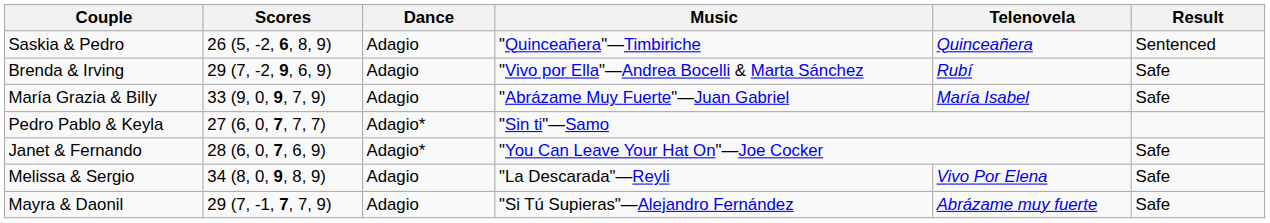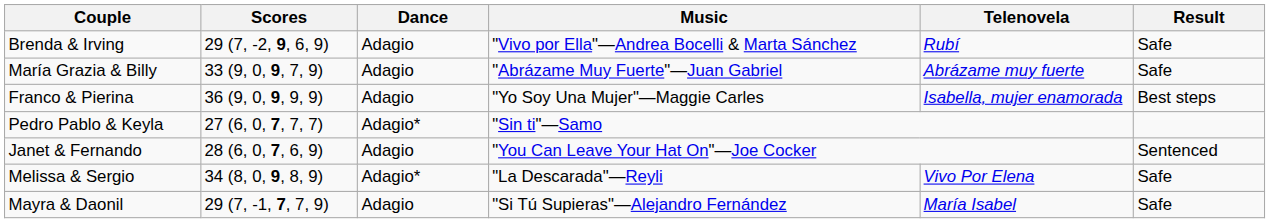- row: Saskia & Pedro | 26 (5, -2, 6, 8, 9) | Adagio | "Quinceañera"—Timbiriche | Quinceañera | Sentenced
María Grazia & Billy | Telenovela: María Isabel -> Abrázame muy fuerte
+ row: Franco & Pierina | 36 (9, 0, 9, 9, 9) | Adagio | "Yo Soy Una Mujer"—Maggie Carles | Isabella, mujer enamorada | Best steps
Janet & Fernando | Dance: Adagio* -> Adagio
Janet & Fernando | Result: Safe -> Sentenced
Melissa & Sergio | Dance: Adagio -> Adagio*
Mayra & Daonil | Telenovela: Abrázame muy fuerte -> María Isabel
